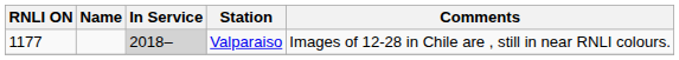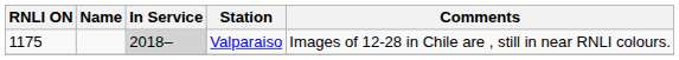Valparaiso | RNLI ON: 1177 -> 1175
